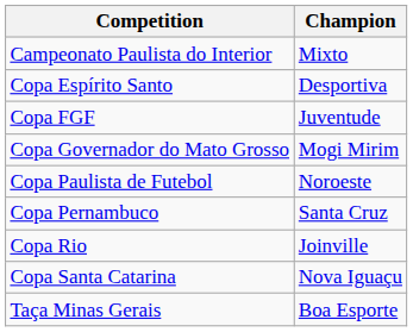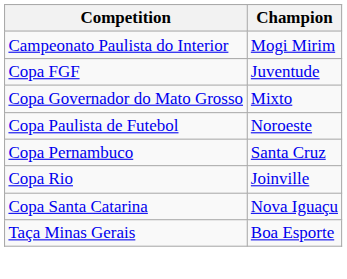Campeonato Paulista do Interior | Champion: Mixto -> Mogi Mirim
- row: Copa Espírito Santo | Desportiva
Copa Governador do Mato Grosso | Champion: Mogi Mirim -> Mixto
